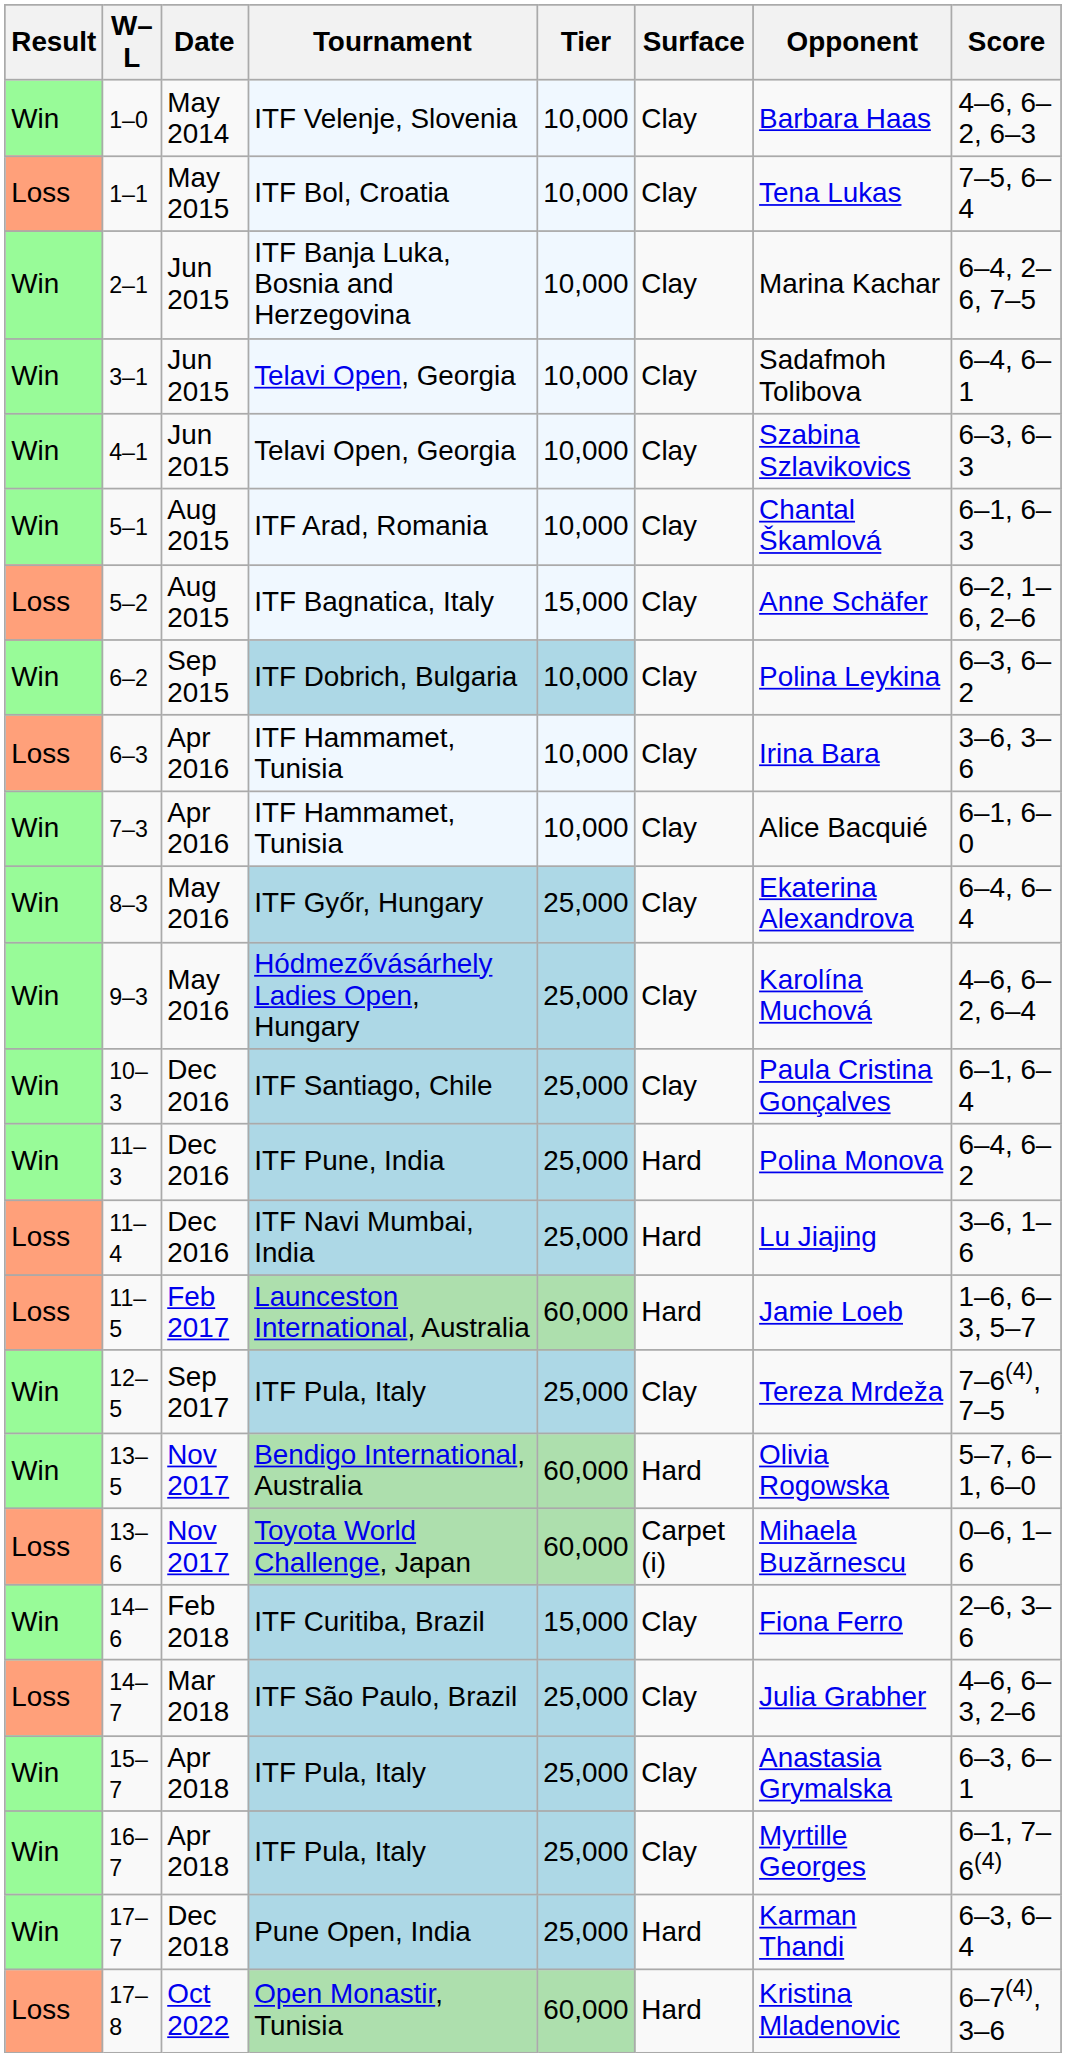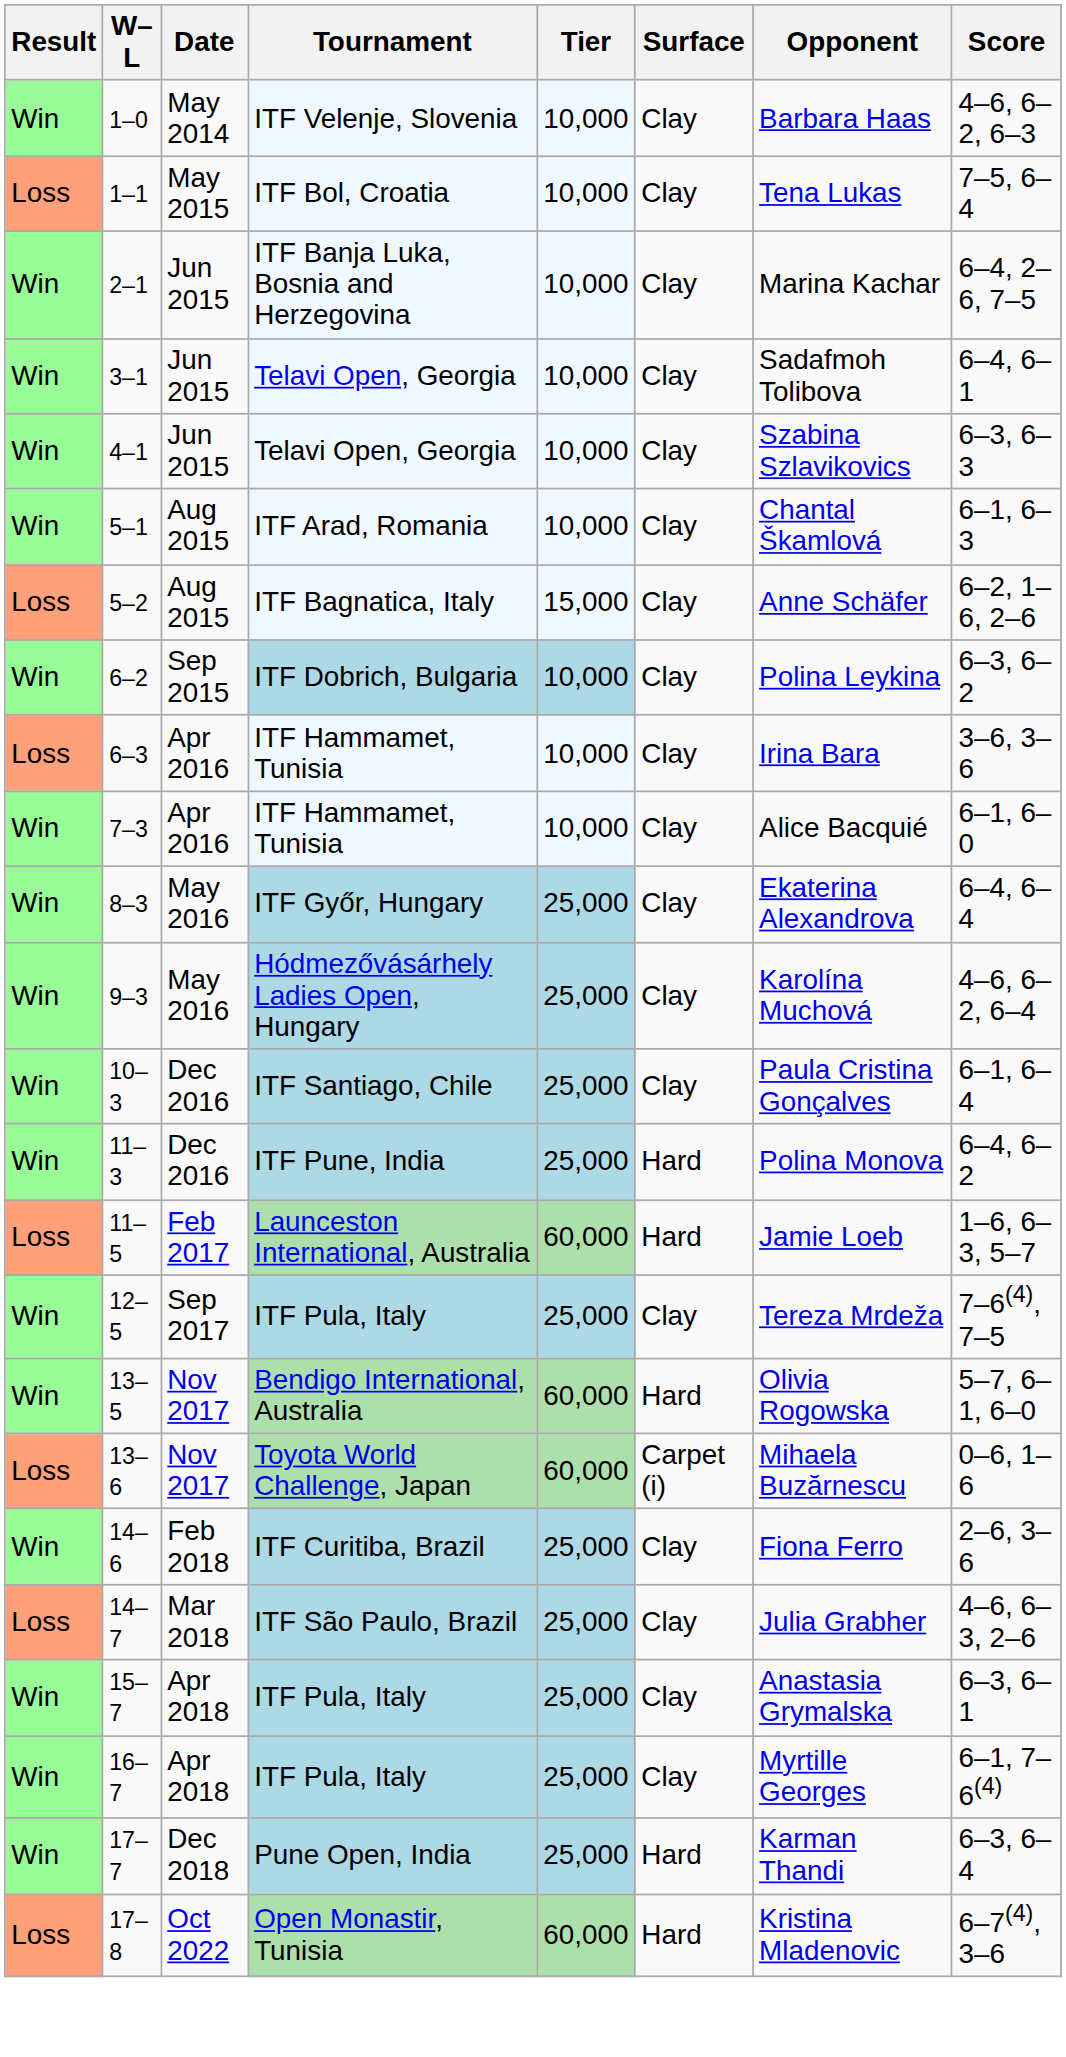- row: Loss | 11–4 | Dec 2016 | ITF Navi Mumbai, India | 25,000 | Hard | Lu Jiajing | 3–6, 1–6
14–6 | Tier: 15,000 -> 25,000
